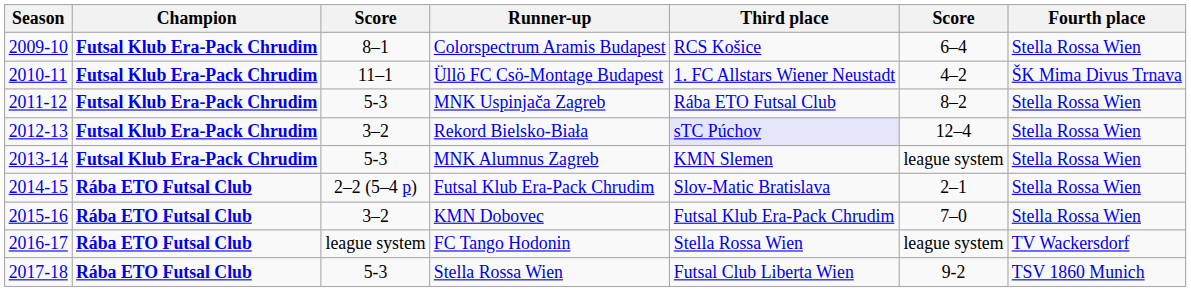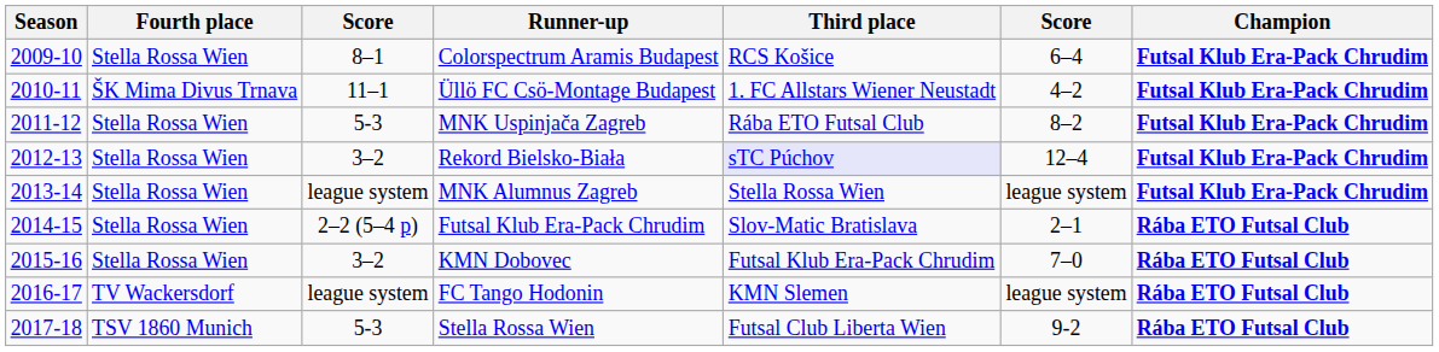columns swapped: Champion <-> Fourth place
MNK Alumnus Zagreb | column 3: 5-3 -> league system
MNK Alumnus Zagreb | Third place: KMN Slemen -> Stella Rossa Wien
FC Tango Hodonin | Third place: Stella Rossa Wien -> KMN Slemen
